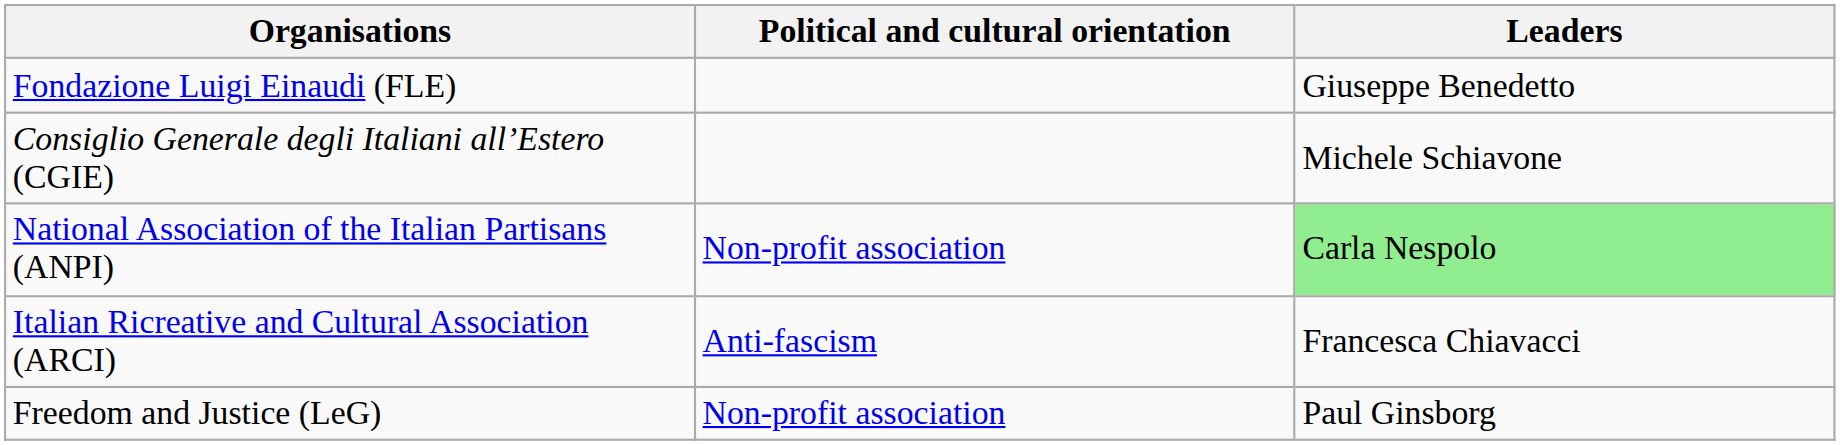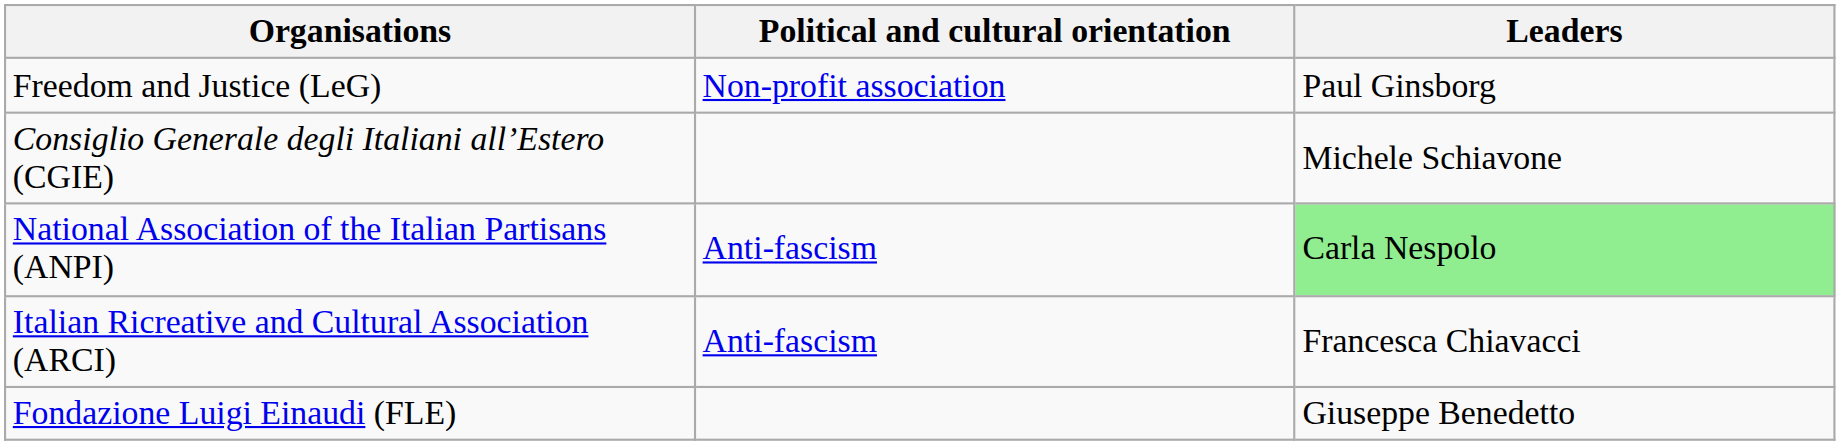rows swapped: Fondazione Luigi Einaudi (FLE) <-> Freedom and Justice (LeG)
National Association of the Italian Partisans (ANPI) | Political and cultural orientation: Non-profit association -> Anti-fascism
